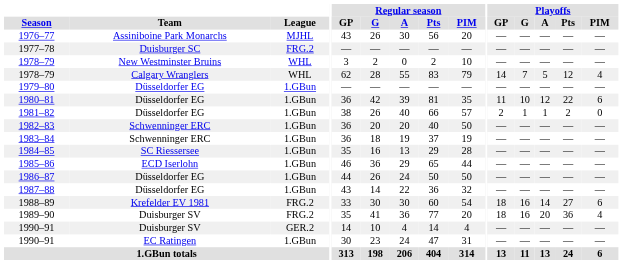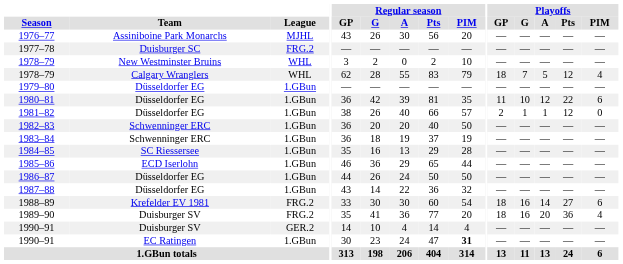1978–79 / Calgary Wranglers | Playoffs / GP: 14 -> 18
1981–82 | Playoffs / Pts: 2 -> 12
1990–91 / EC Ratingen | Regular season / PIM: normal -> bold
